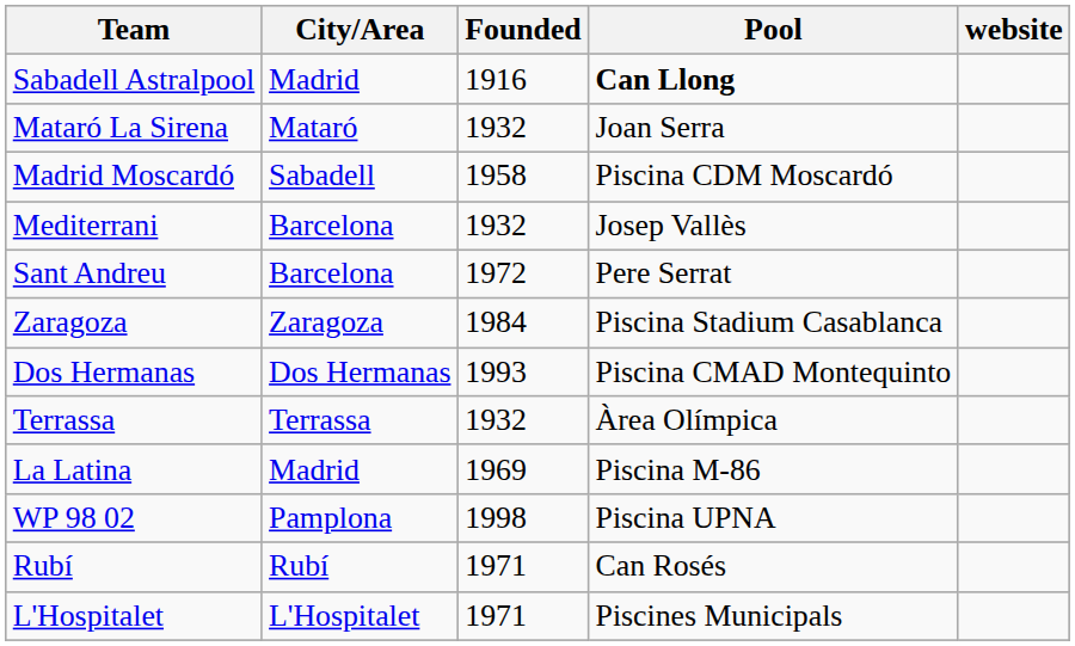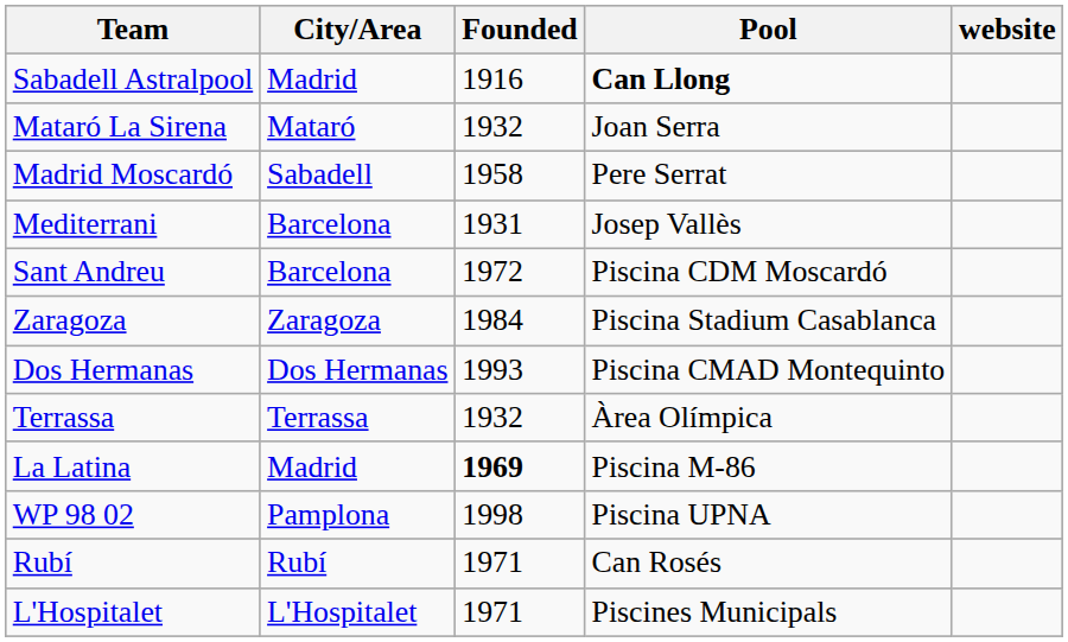Madrid Moscardó | Pool: Piscina CDM Moscardó -> Pere Serrat
Mediterrani | Founded: 1932 -> 1931
Sant Andreu | Pool: Pere Serrat -> Piscina CDM Moscardó
La Latina | Founded: normal -> bold
